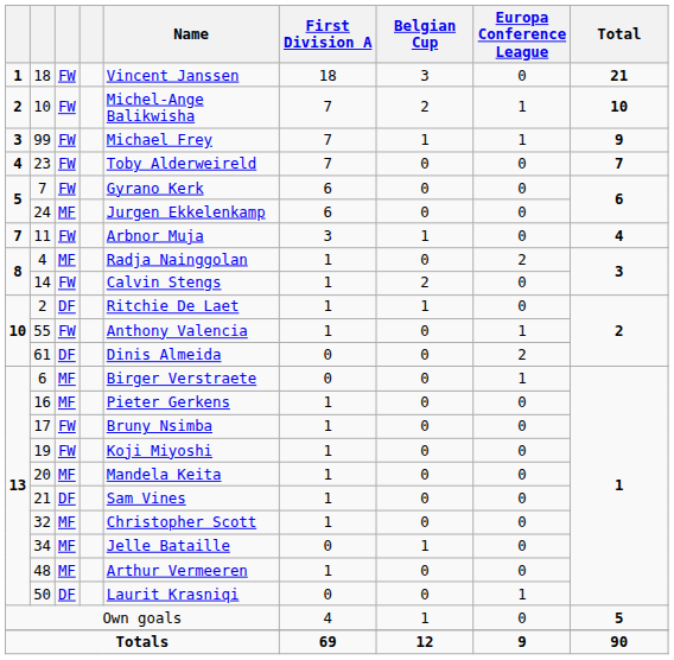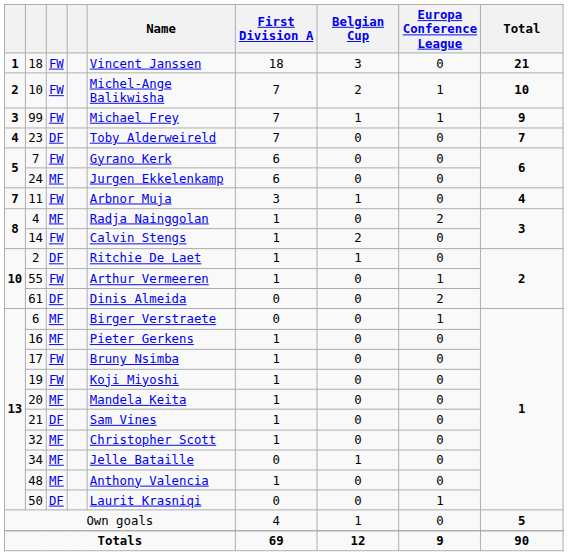23 | column 3: FW -> DF
55 | Name: Anthony Valencia -> Arthur Vermeeren
48 | Name: Arthur Vermeeren -> Anthony Valencia
